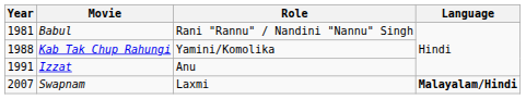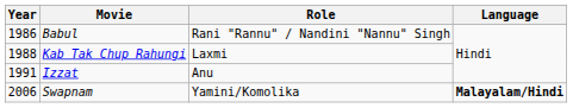Babul | Year: 1981 -> 1986
Kab Tak Chup Rahungi | Role: Yamini/Komolika -> Laxmi
Swapnam | Year: 2007 -> 2006
Swapnam | Role: Laxmi -> Yamini/Komolika
